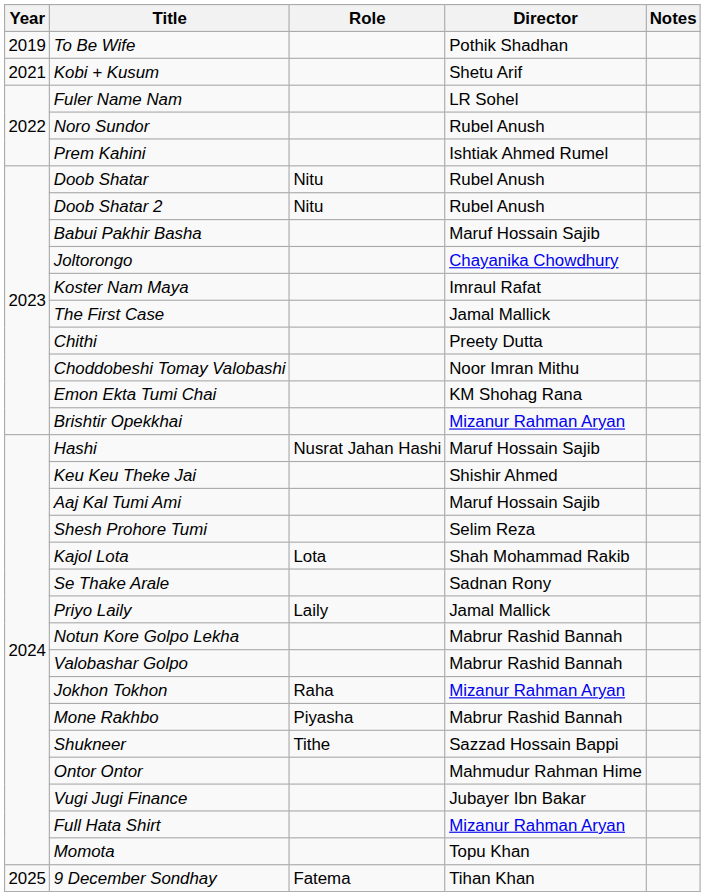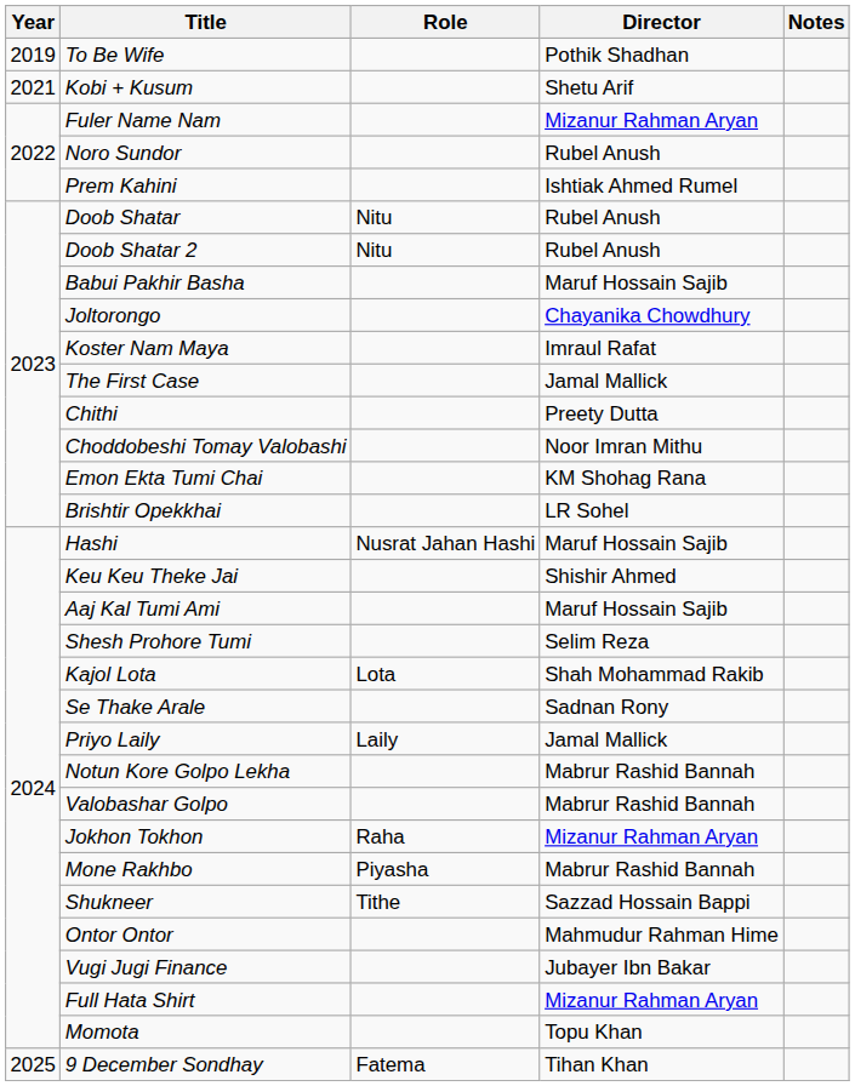Fuler Name Nam | Director: LR Sohel -> Mizanur Rahman Aryan
Brishtir Opekkhai | Director: Mizanur Rahman Aryan -> LR Sohel
